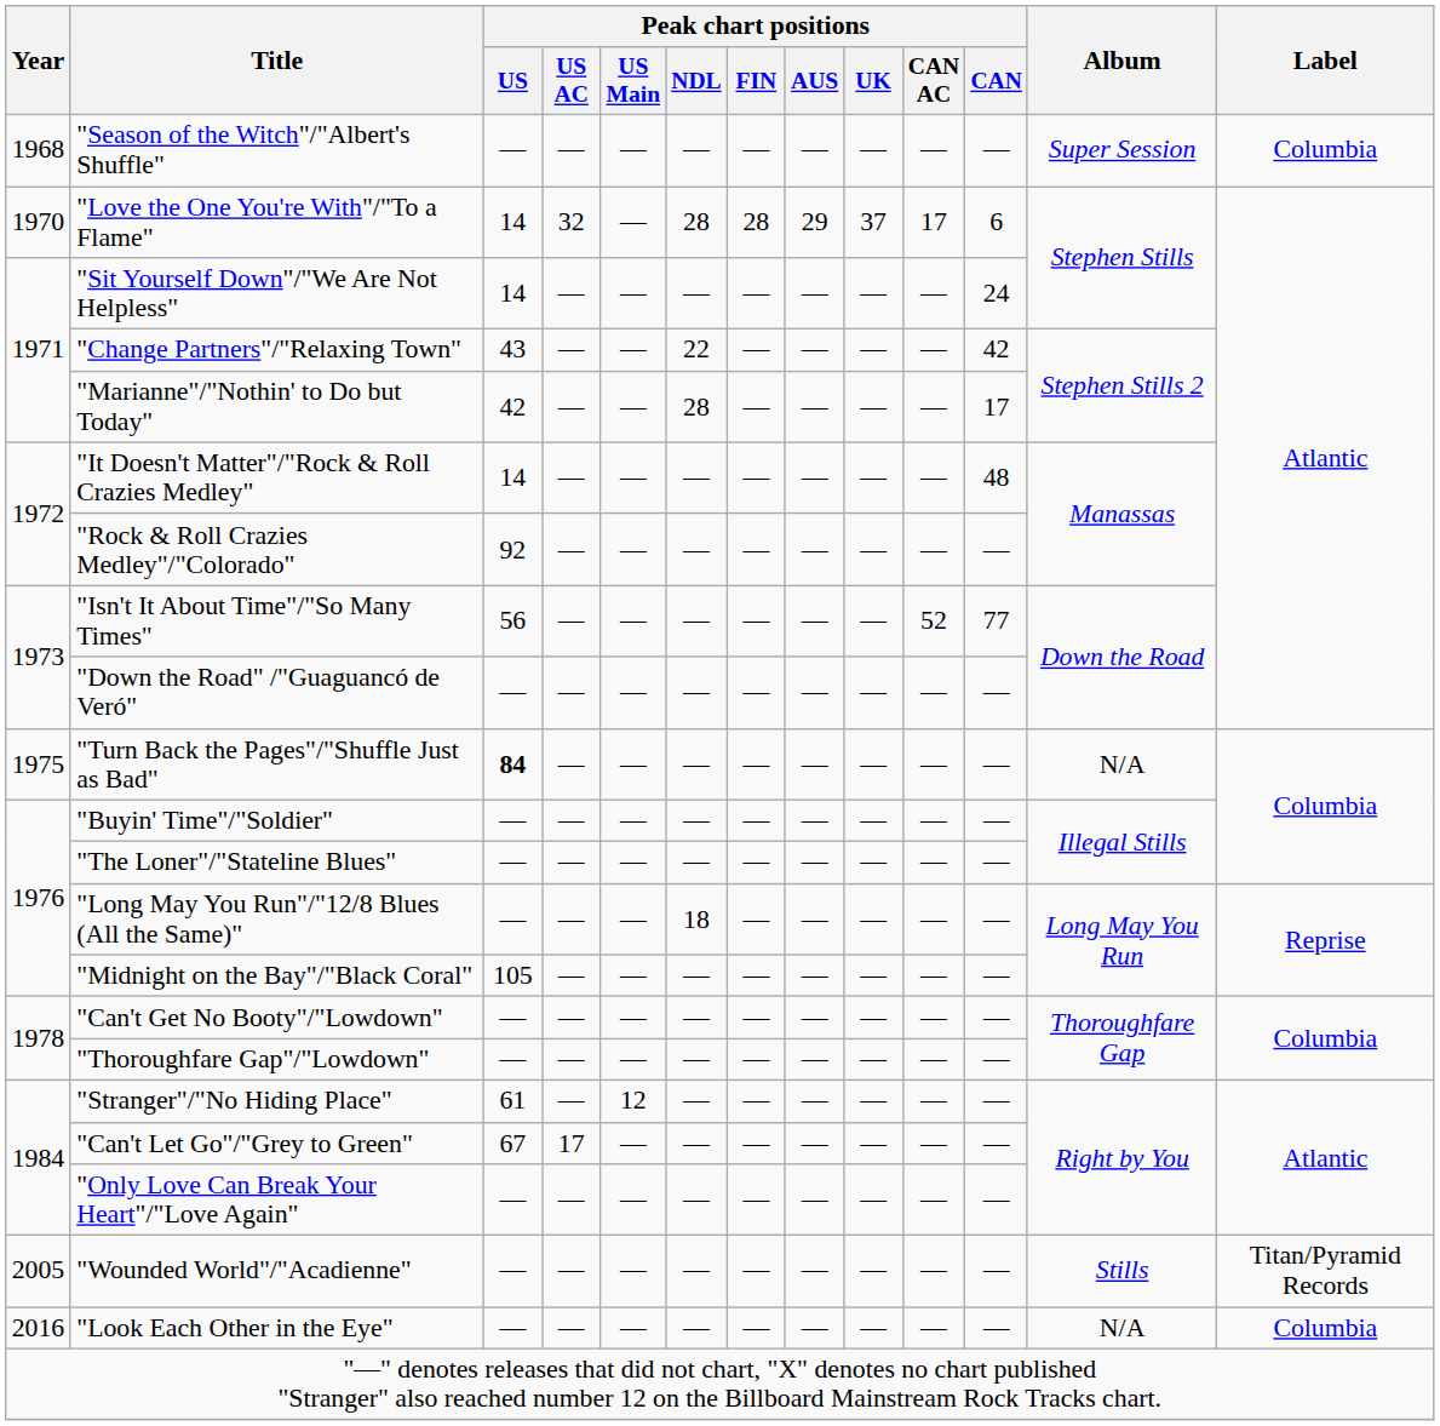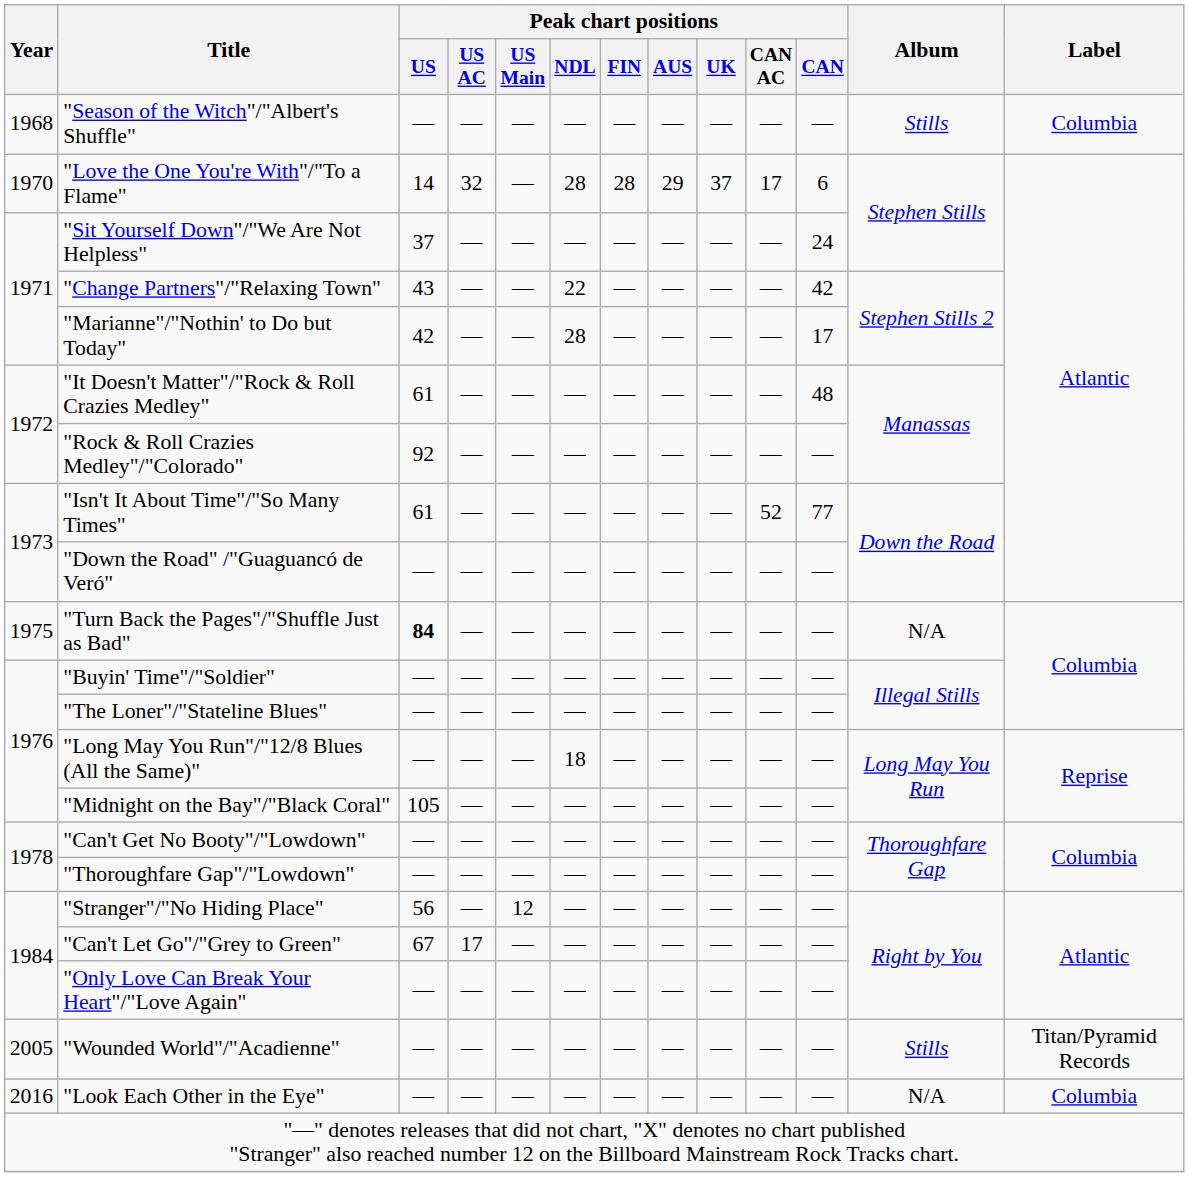"Season of the Witch"/"Albert's Shuffle" | Album: Super Session -> Stills
"Sit Yourself Down"/"We Are Not Helpless" | Peak chart positions / US: 14 -> 37
"It Doesn't Matter"/"Rock & Roll Crazies Medley" | Peak chart positions / US: 14 -> 61
"Isn't It About Time"/"So Many Times" | Peak chart positions / US: 56 -> 61
"Stranger"/"No Hiding Place" | Peak chart positions / US: 61 -> 56
